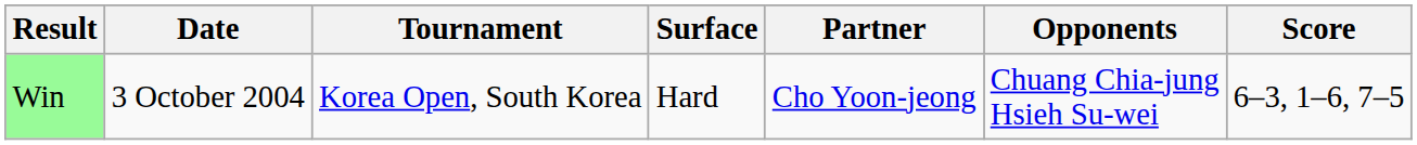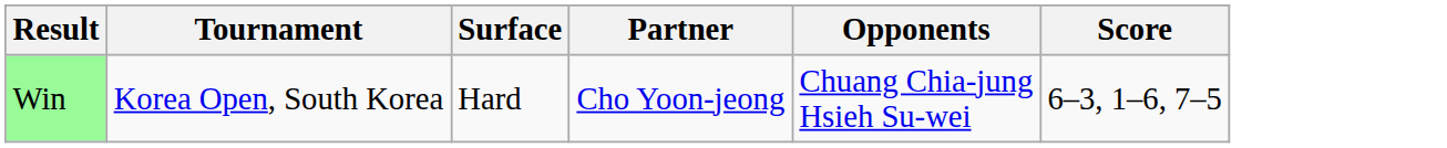- column: Date | 3 October 2004
